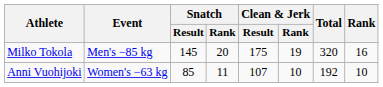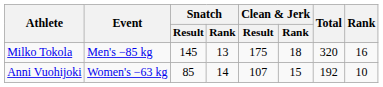Milko Tokola | Snatch / Rank: 20 -> 13
Milko Tokola | Clean & Jerk / Rank: 19 -> 18
Anni Vuohijoki | Snatch / Rank: 11 -> 14
Anni Vuohijoki | Clean & Jerk / Rank: 10 -> 15
